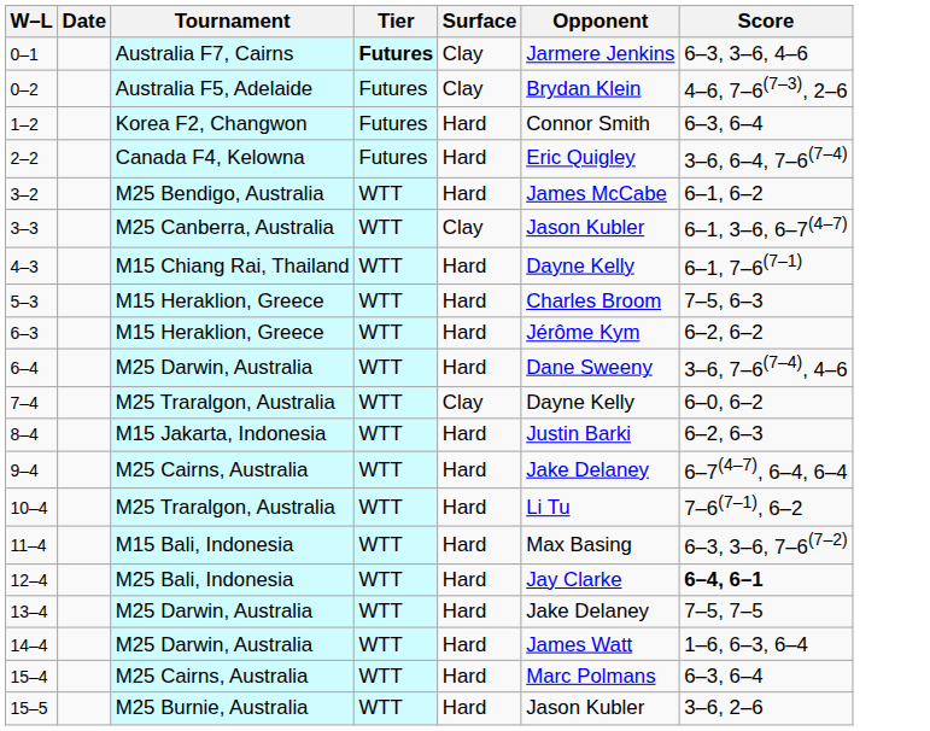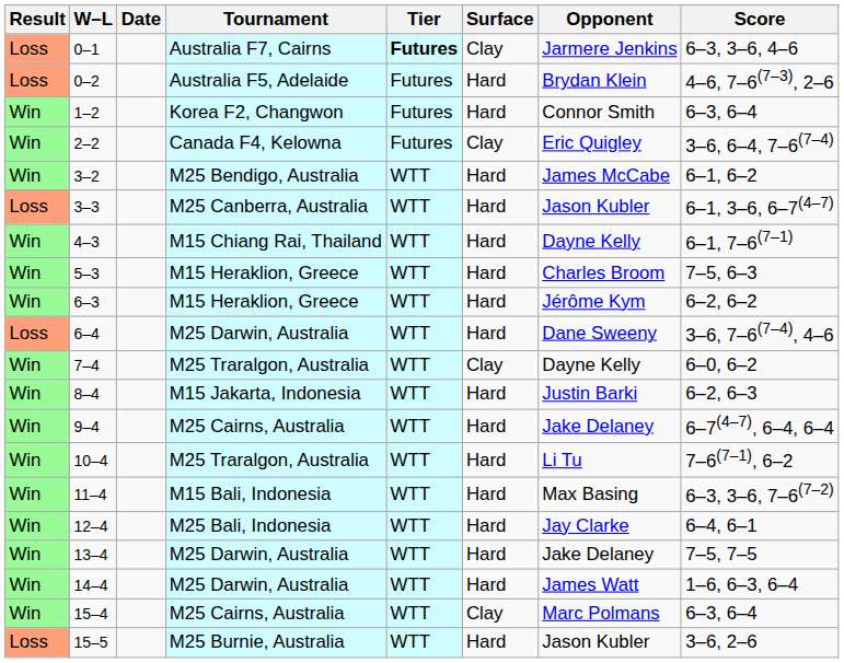+ column: Result | Loss | Loss | Win | Win | Win | Loss | Win | Win | Win | Loss | Win | Win | Win | Win | Win | Win | Win | Win | Win | Loss
0–2 | Surface: Clay -> Hard
2–2 | Surface: Hard -> Clay
3–3 | Surface: Clay -> Hard
12–4 | Score: bold -> normal
15–4 | Surface: Hard -> Clay
